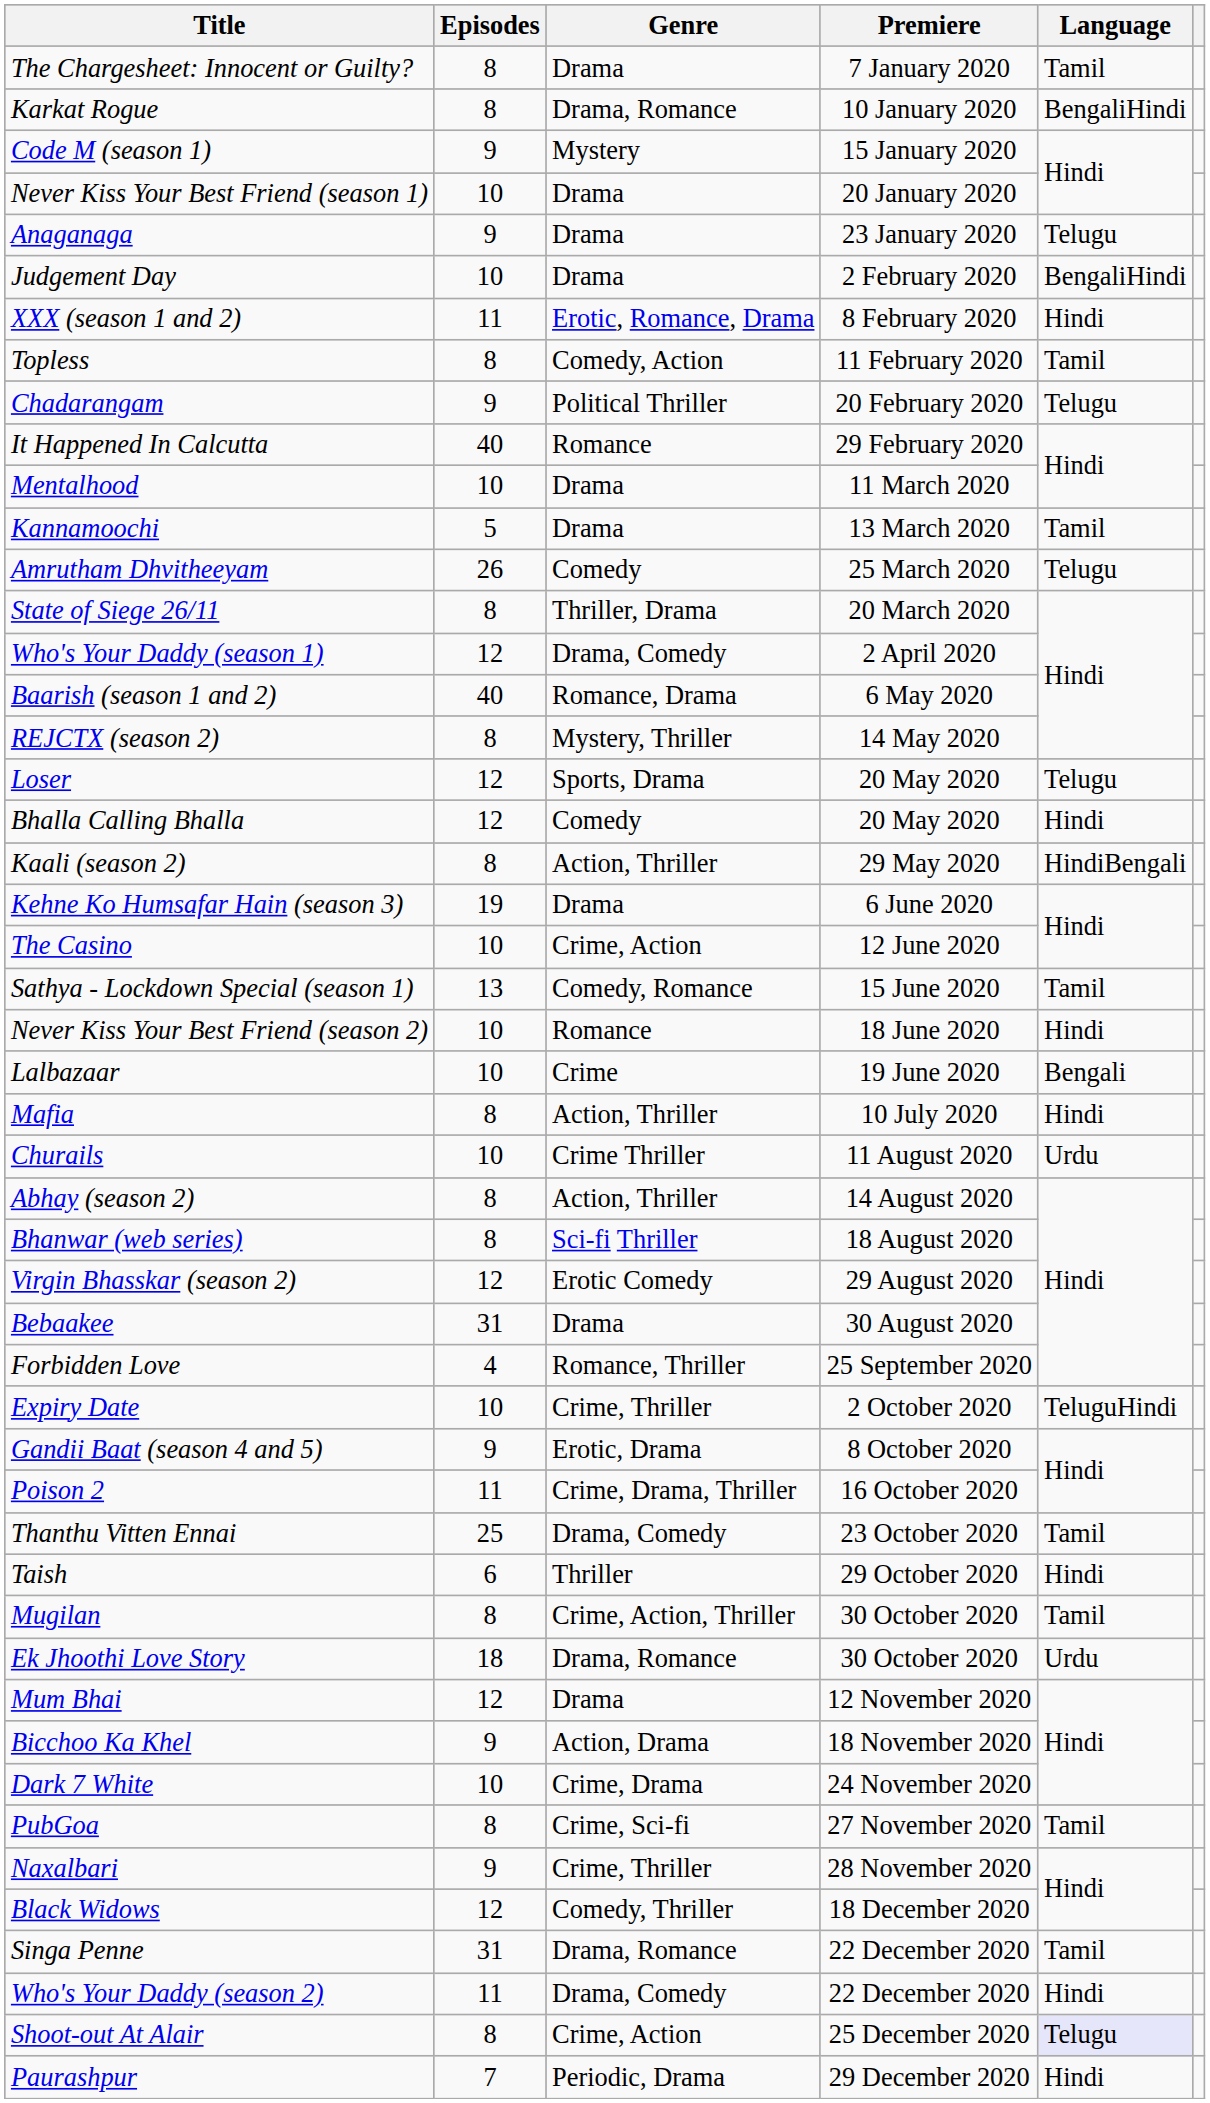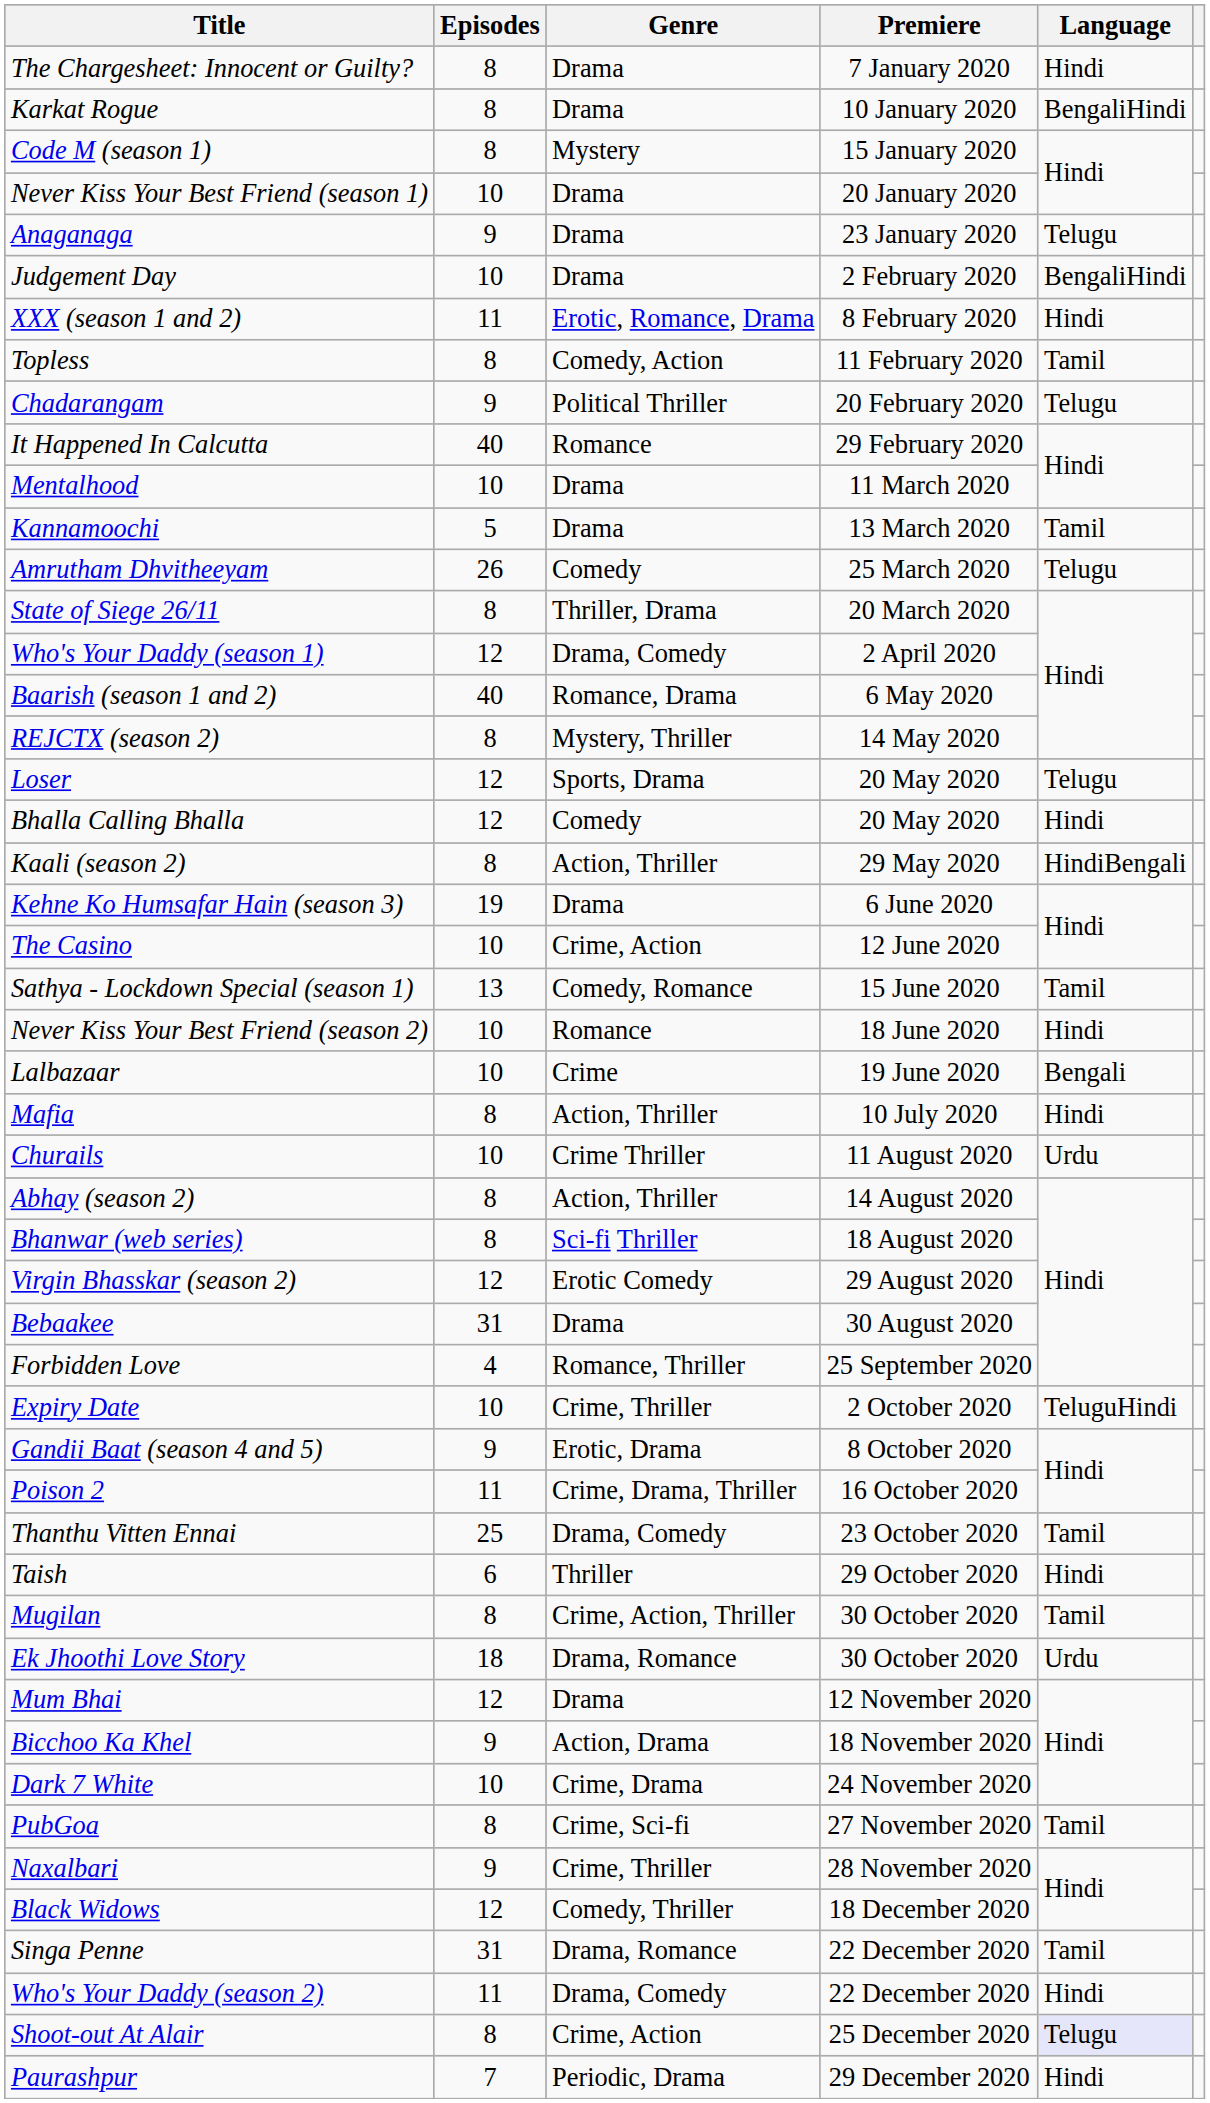The Chargesheet: Innocent or Guilty? | Language: Tamil -> Hindi
Karkat Rogue | Genre: Drama, Romance -> Drama
Code M (season 1) | Episodes: 9 -> 8
